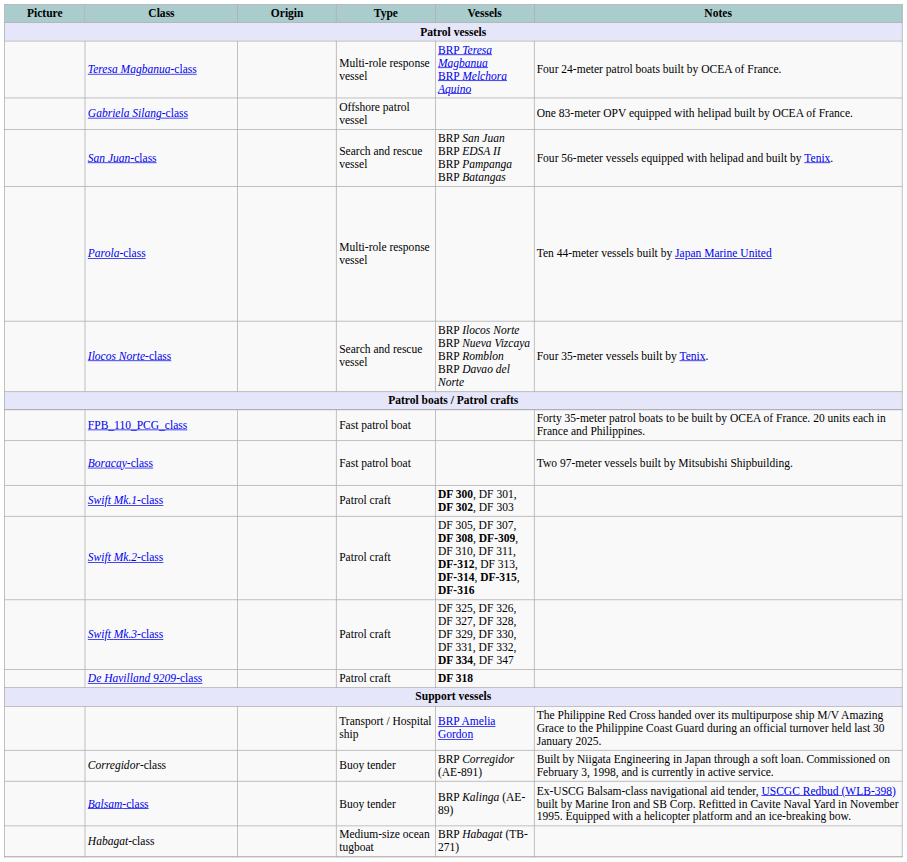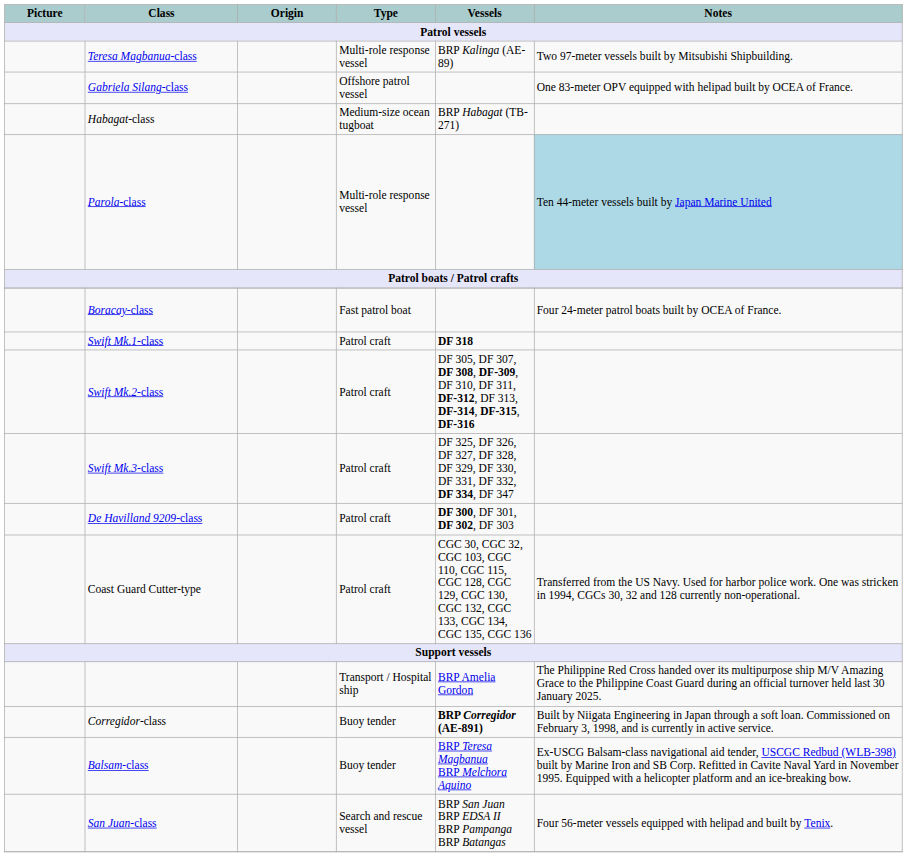Teresa Magbanua-class | Vessels: BRP Teresa Magbanua BRP Melchora Aquino -> BRP Kalinga (AE-89)
Teresa Magbanua-class | Notes: Four 24-meter patrol boats built by OCEA of France. -> Two 97-meter vessels built by Mitsubishi Shipbuilding.
rows swapped: San Juan-class <-> Habagat-class
Parola-class | Notes: no background -> lightblue background
- row: Ilocos Norte-class | Search and rescue vessel | BRP Ilocos Norte BRP Nueva Vizcaya BRP Romblon BRP Davao del Norte | Four 35-meter vessels built by Tenix.
- row: FPB_110_PCG_class | Fast patrol boat | Forty 35-meter patrol boats to be built by OCEA of France. 20 units each in France and Philippines.
Boracay-class | Notes: Two 97-meter vessels built by Mitsubishi Shipbuilding. -> Four 24-meter patrol boats built by OCEA of France.
Swift Mk.1-class | Vessels: DF 300, DF 301, DF 302, DF 303 -> DF 318
De Havilland 9209-class | Vessels: DF 318 -> DF 300, DF 301, DF 302, DF 303
+ row: Coast Guard Cutter-type | Patrol craft | CGC 30, CGC 32, CGC 103, CGC 110, CGC 115, CGC 128, CGC 129, CGC 130, CGC 132, CGC 133, CGC 134, CGC 135, CGC 136 | Transferred from the US Navy. Used for harbor police work. One was stricken in 1994, CGCs 30, 32 and 128 currently non-operational.
Corregidor-class | Vessels: normal -> bold
Balsam-class | Vessels: BRP Kalinga (AE-89) -> BRP Teresa Magbanua BRP Melchora Aquino
